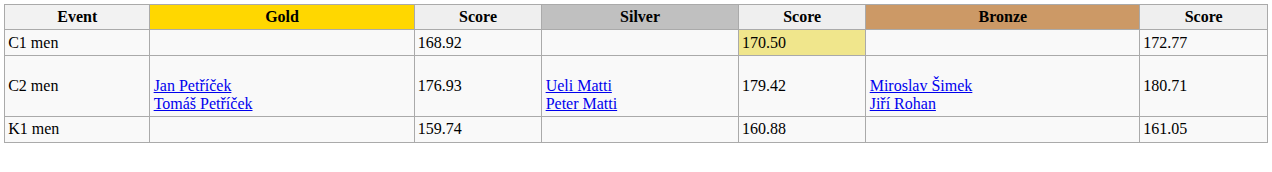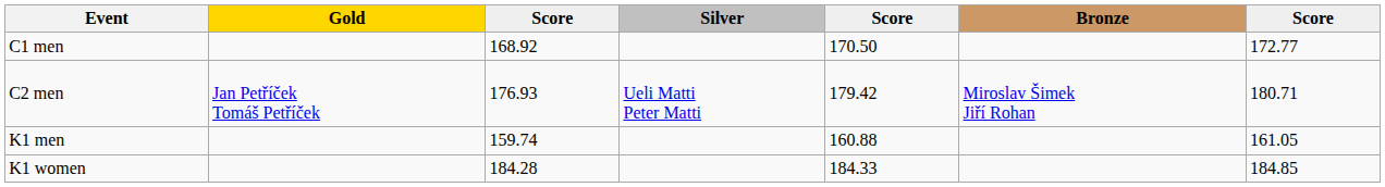C1 men | column 5: khaki background -> no background
+ row: K1 women | 184.28 | 184.33 | 184.85
